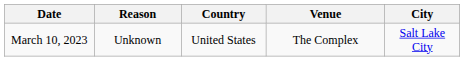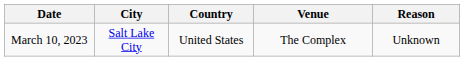columns swapped: City <-> Reason
